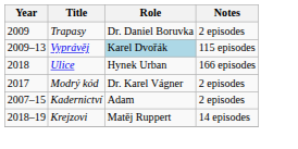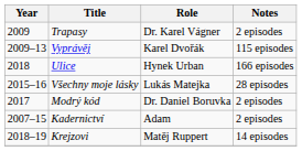Trapasy | Role: Dr. Daniel Boruvka -> Dr. Karel Vágner
Vyprávěj | Role: lightblue background -> no background
+ row: 2015–16 | Všechny moje lásky | Lukás Matejka | 28 episodes
Modrý kód | Role: Dr. Karel Vágner -> Dr. Daniel Boruvka
